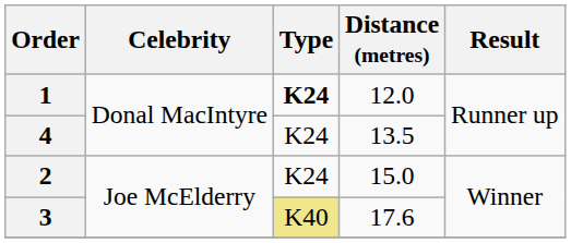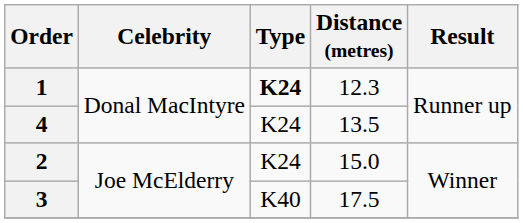1 | Distance (metres): 12.0 -> 12.3
3 | Type: khaki background -> no background
3 | Distance (metres): 17.6 -> 17.5
